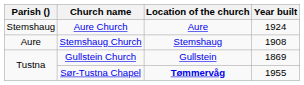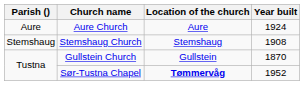Aure Church | Parish (): Stemshaug -> Aure
Stemshaug Church | Parish (): Aure -> Stemshaug
Gullstein Church | Year built: 1869 -> 1870
Sør-Tustna Chapel | Year built: 1955 -> 1952
